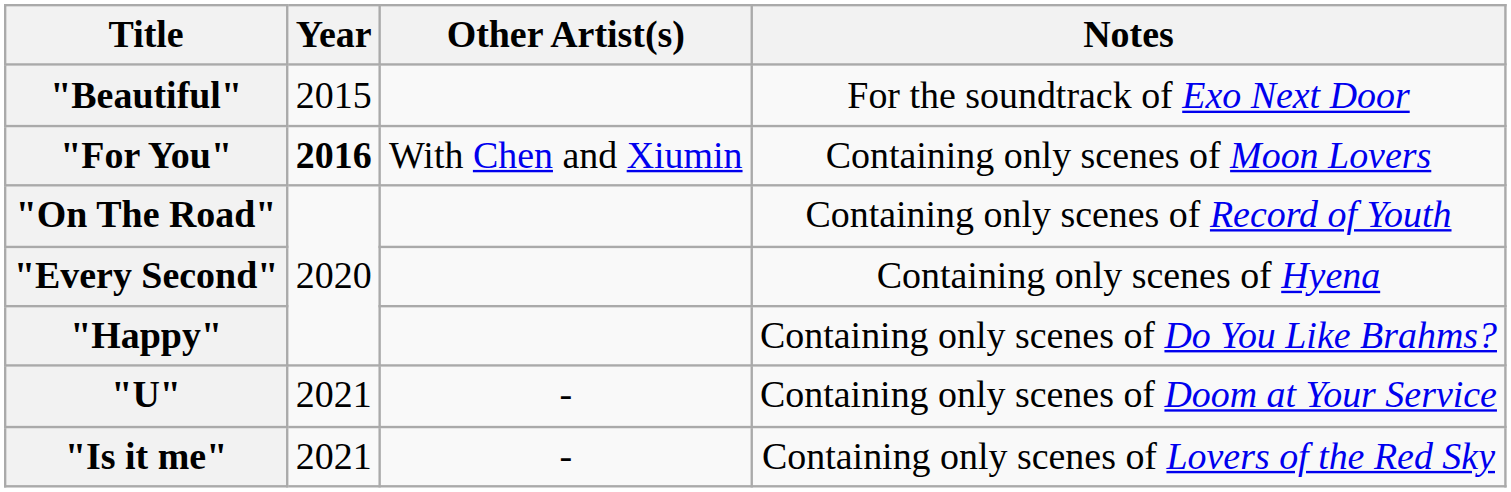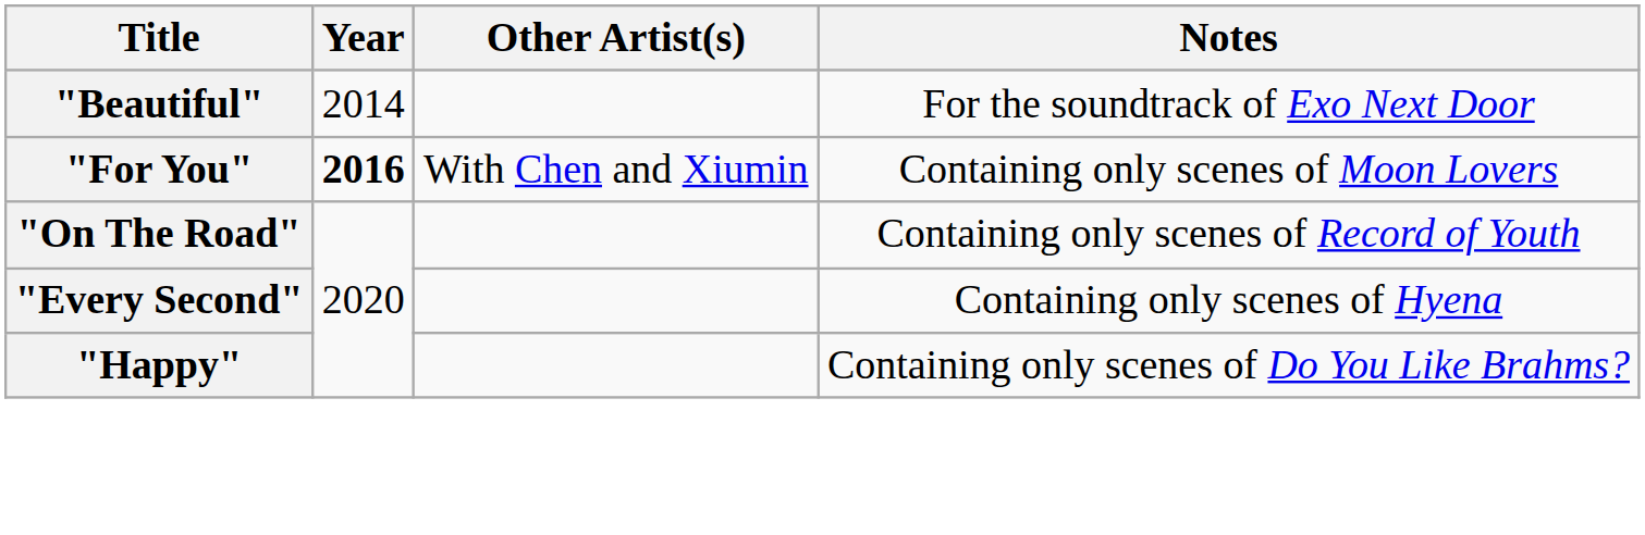"Beautiful" | Year: 2015 -> 2014
- row: "U" | 2021 | - | Containing only scenes of Doom at Your Service
- row: "Is it me" | 2021 | - | Containing only scenes of Lovers of the Red Sky
